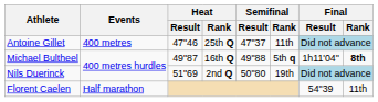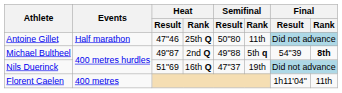Antoine Gillet | Events: 400 metres -> Half marathon
Antoine Gillet | Semifinal / Result: 47"37 -> 50"80
Michael Bultheel | Heat / Rank: 16th Q -> 2nd Q
Michael Bultheel | Final / Result: 1h11'04" -> 54"39
Nils Duerinck | Heat / Rank: 2nd Q -> 16th Q
Nils Duerinck | Semifinal / Result: 50"80 -> 47"37
Florent Caelen | Events: Half marathon -> 400 metres
Florent Caelen | Final / Result: 54"39 -> 1h11'04"
